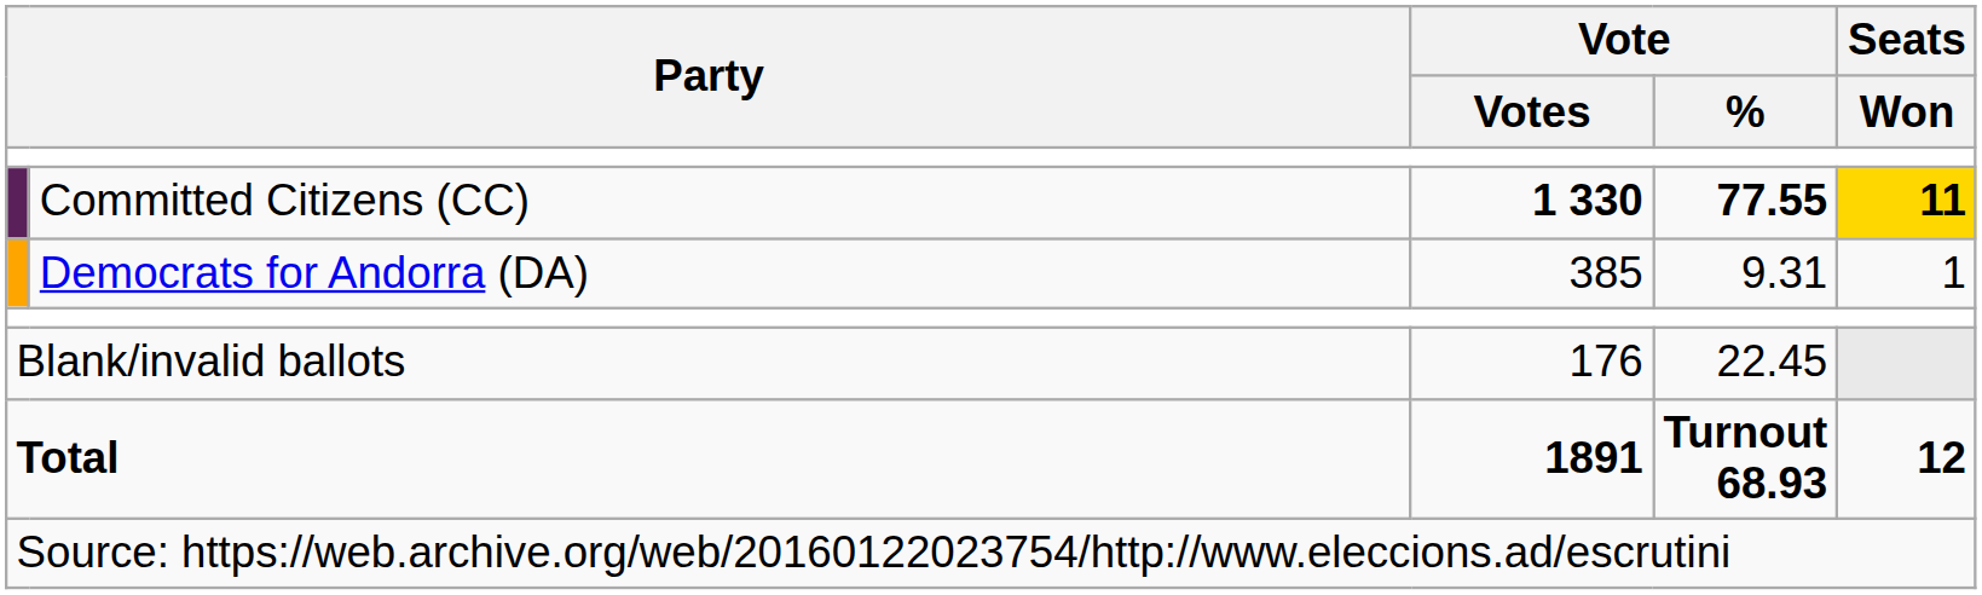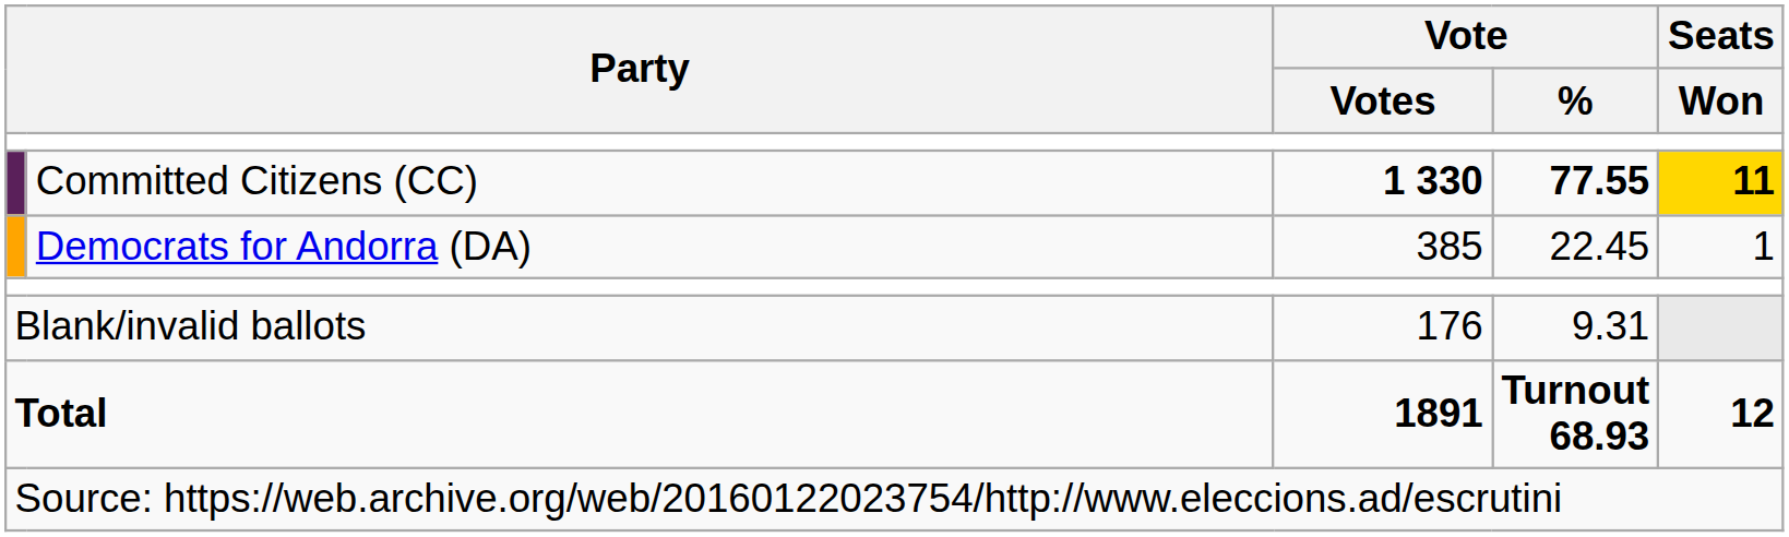Democrats for Andorra (DA) | Vote / %: 9.31 -> 22.45
Blank/invalid ballots | Vote / %: 22.45 -> 9.31
